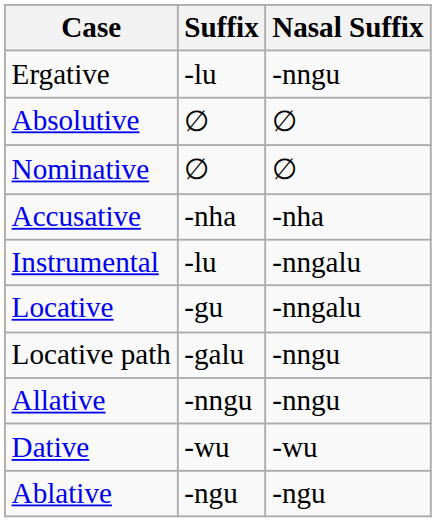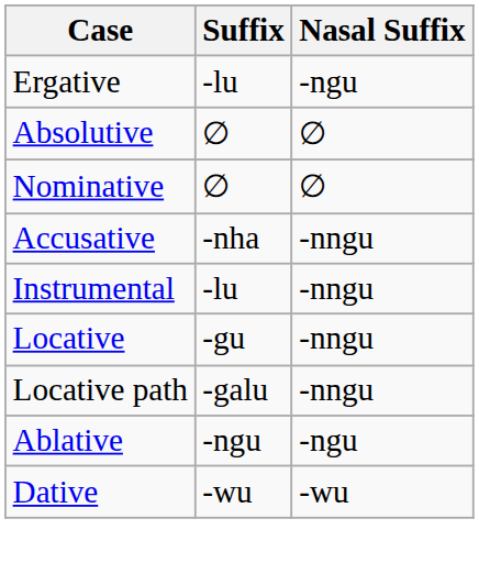Ergative | Nasal Suffix: -nngu -> -ngu
Accusative | Nasal Suffix: -nha -> -nngu
Instrumental | Nasal Suffix: -nngalu -> -nngu
Locative | Nasal Suffix: -nngalu -> -nngu
- row: Allative | -nngu | -nngu
rows swapped: Ablative <-> Dative
